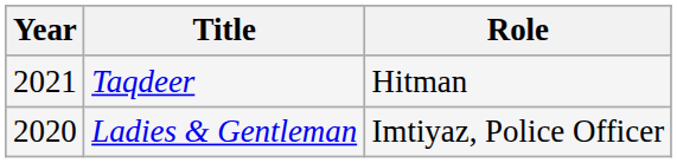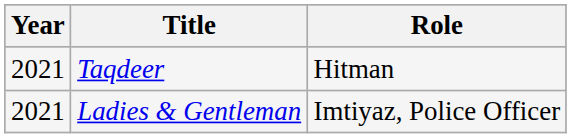Ladies & Gentleman | Year: 2020 -> 2021
